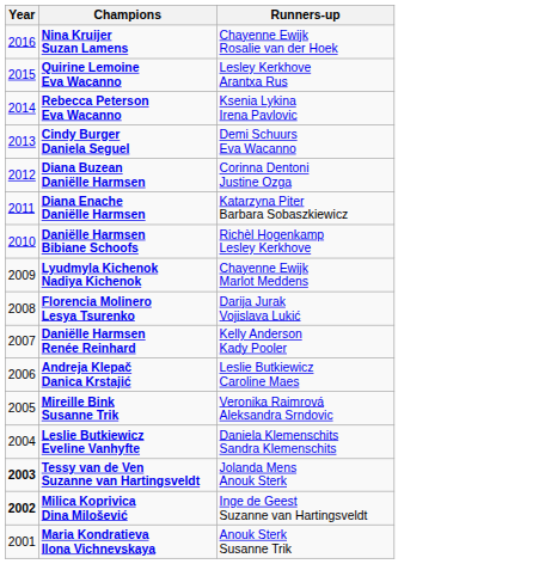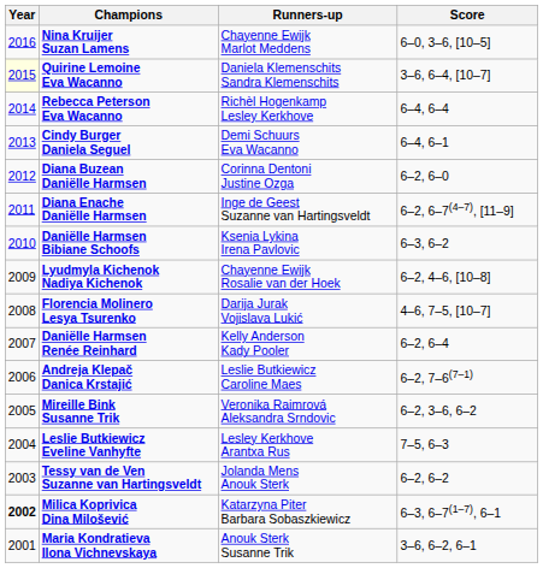+ column: Score | 6–0, 3–6, [10–5] | 3–6, 6–4, [10–7] | 6–4, 6–4 | 6–4, 6–1 | 6–2, 6–0 | 6–2, 6–7(4–7), [11–9] | 6–3, 6–2 | 6–2, 4–6, [10–8] | 4–6, 7–5, [10–7] | 6–2, 6–4 | 6–2, 7–6(7–1) | 6–2, 3–6, 6–2 | 7–5, 6–3 | 6–2, 6–2 | 6–3, 6–7(1–7), 6–1 | 3–6, 6–2, 6–1
Nina Kruijer Suzan Lamens | Runners-up: Chayenne Ewijk Rosalie van der Hoek -> Chayenne Ewijk Marlot Meddens
Quirine Lemoine Eva Wacanno | Year: no background -> lightyellow background
Quirine Lemoine Eva Wacanno | Runners-up: Lesley Kerkhove Arantxa Rus -> Daniela Klemenschits Sandra Klemenschits
Rebecca Peterson Eva Wacanno | Runners-up: Ksenia Lykina Irena Pavlovic -> Richèl Hogenkamp Lesley Kerkhove
Diana Enache Daniëlle Harmsen | Runners-up: Katarzyna Piter Barbara Sobaszkiewicz -> Inge de Geest Suzanne van Hartingsveldt
Daniëlle Harmsen Bibiane Schoofs | Runners-up: Richèl Hogenkamp Lesley Kerkhove -> Ksenia Lykina Irena Pavlovic
Lyudmyla Kichenok Nadiya Kichenok | Runners-up: Chayenne Ewijk Marlot Meddens -> Chayenne Ewijk Rosalie van der Hoek
Leslie Butkiewicz Eveline Vanhyfte | Runners-up: Daniela Klemenschits Sandra Klemenschits -> Lesley Kerkhove Arantxa Rus
Tessy van de Ven Suzanne van Hartingsveldt | Year: bold -> normal
Milica Koprivica Dina Milošević | Runners-up: Inge de Geest Suzanne van Hartingsveldt -> Katarzyna Piter Barbara Sobaszkiewicz
